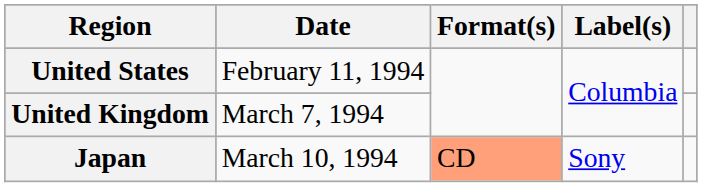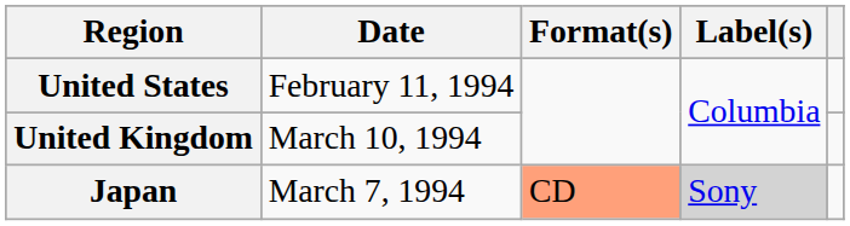United Kingdom | Date: March 7, 1994 -> March 10, 1994
Japan | Date: March 10, 1994 -> March 7, 1994
Japan | Label(s): no background -> lightgrey background
